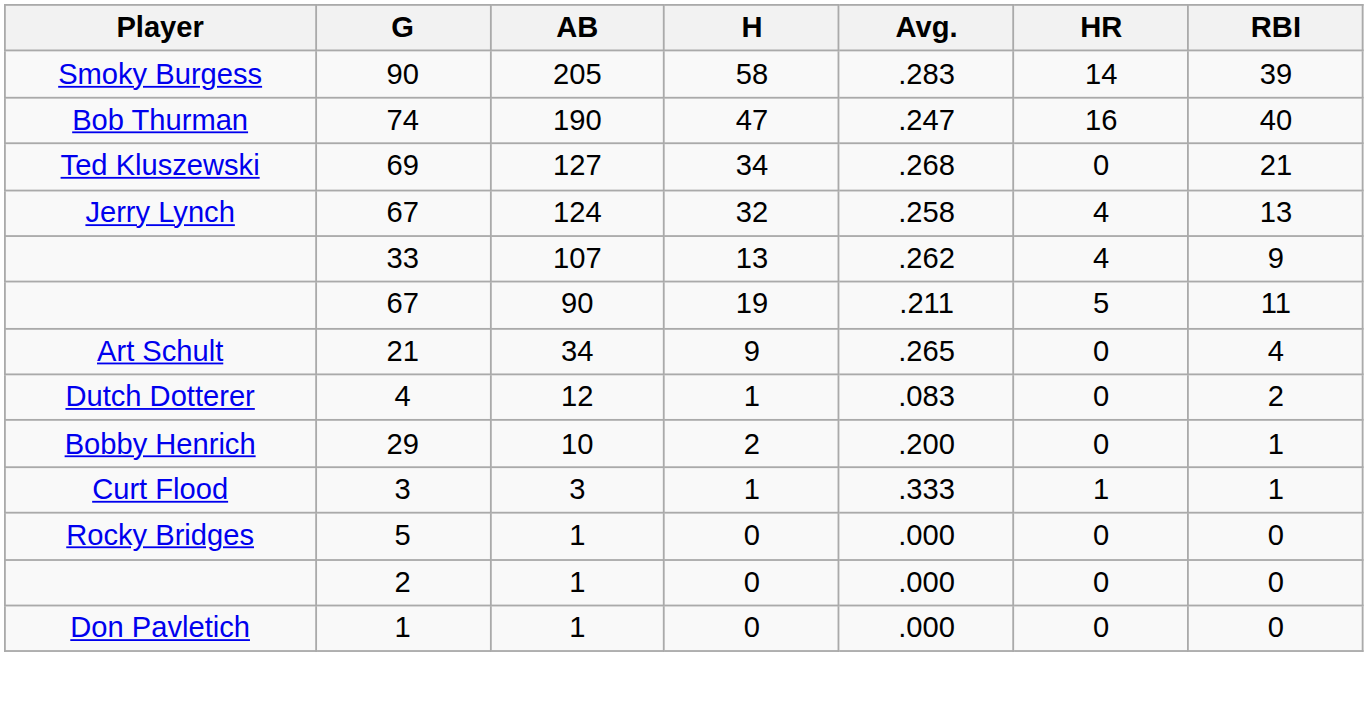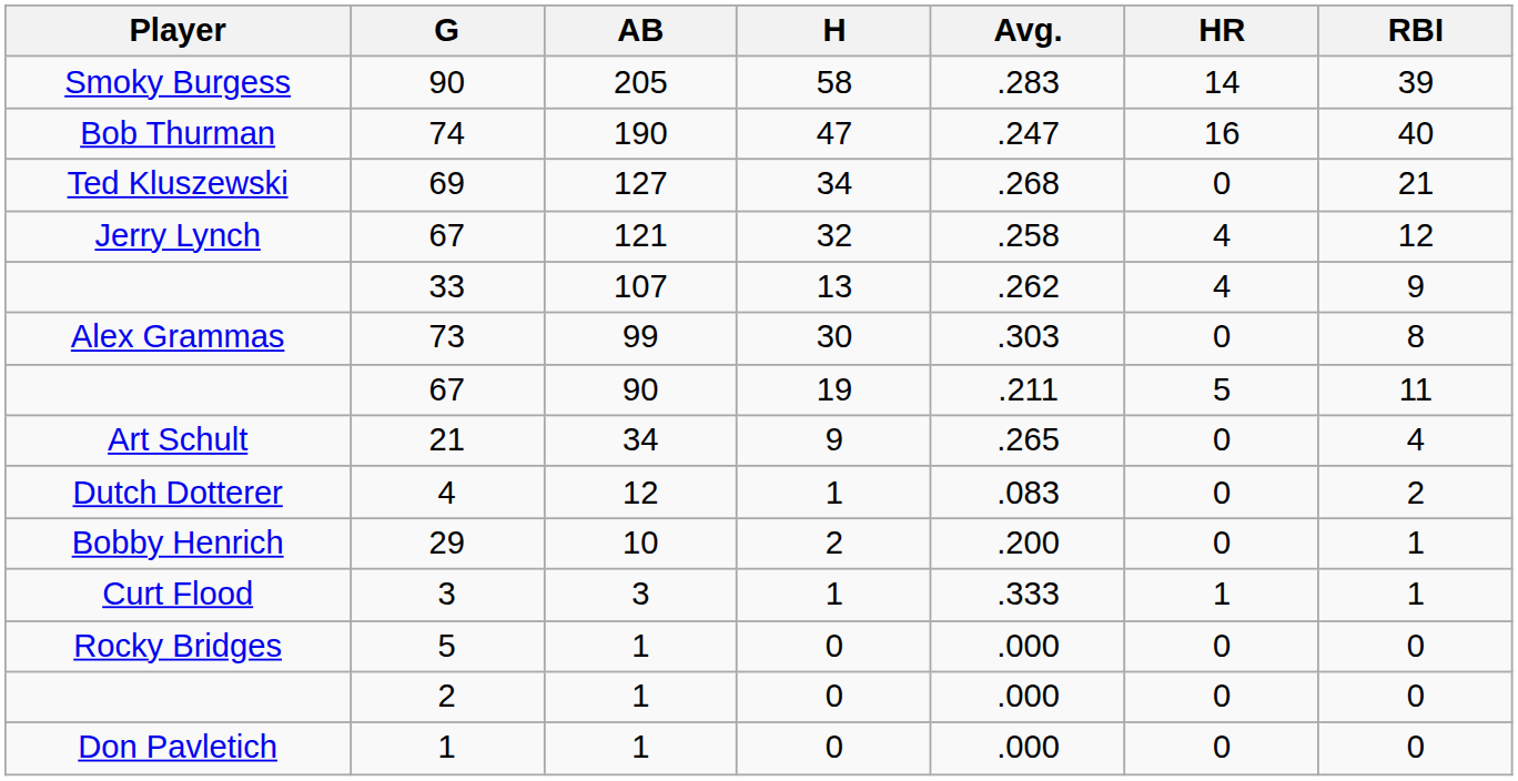Jerry Lynch / 67 | AB: 124 -> 121
Jerry Lynch / 67 | RBI: 13 -> 12
+ row: Alex Grammas | 73 | 99 | 30 | .303 | 0 | 8
